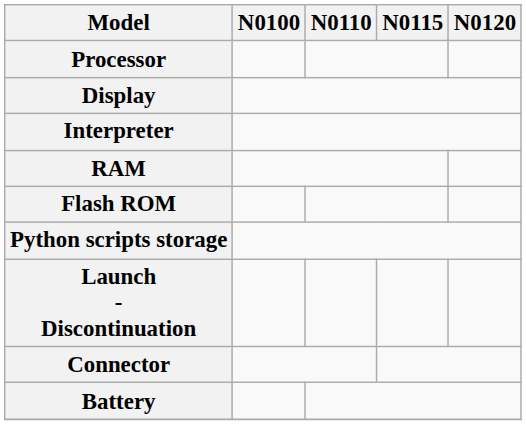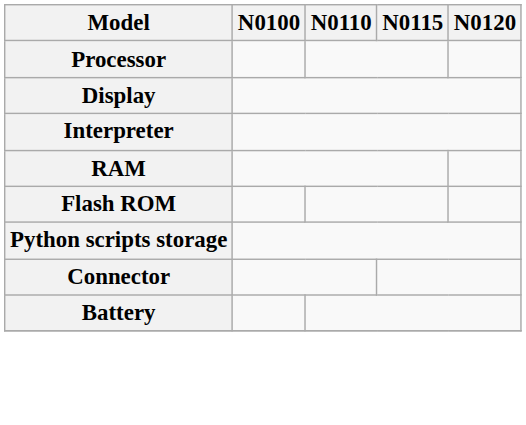- row: Launch - Discontinuation
